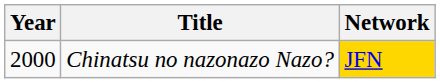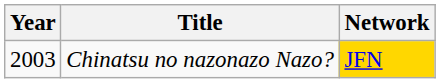Chinatsu no nazonazo Nazo? | Year: 2000 -> 2003
